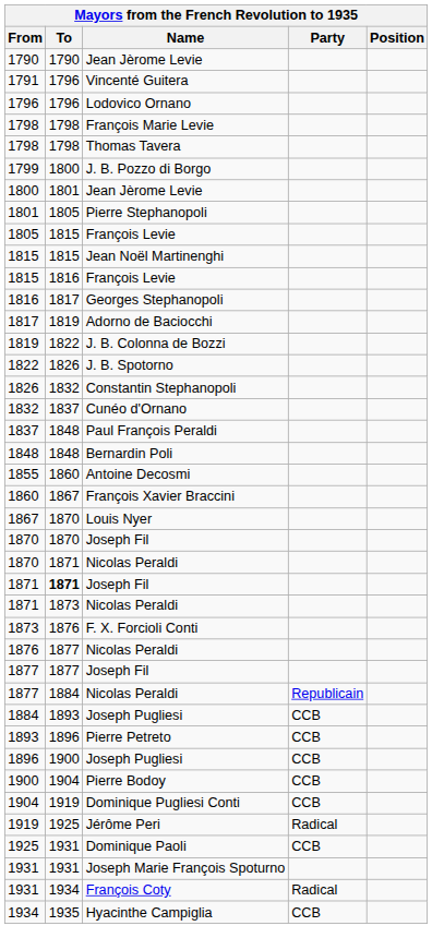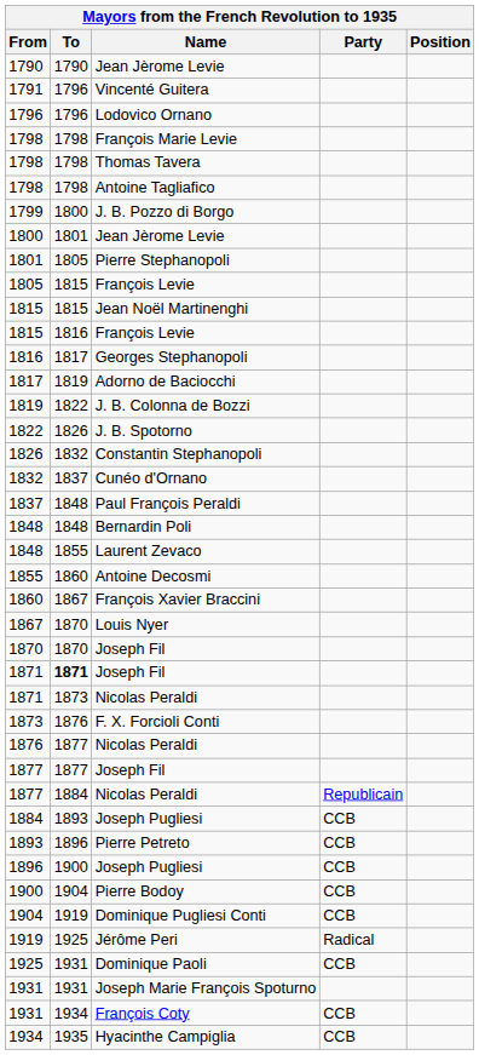+ row: 1798 | 1798 | Antoine Tagliafico
+ row: 1848 | 1855 | Laurent Zevaco
- row: 1870 | 1871 | Nicolas Peraldi
1931 / François Coty | Party: Radical -> CCB
